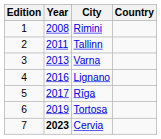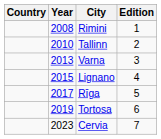columns swapped: Edition <-> Country
Tallinn | Year: 2011 -> 2010
Lignano | Year: 2016 -> 2015
Cervia | Year: bold -> normal
